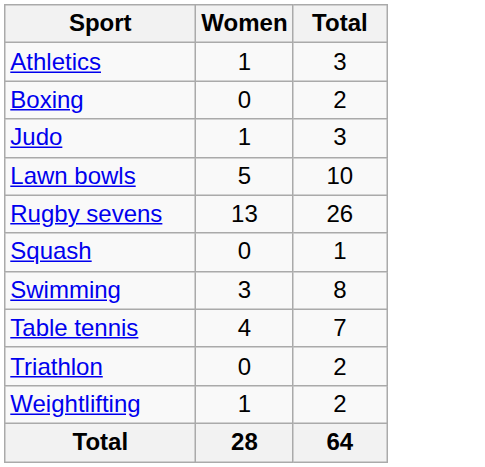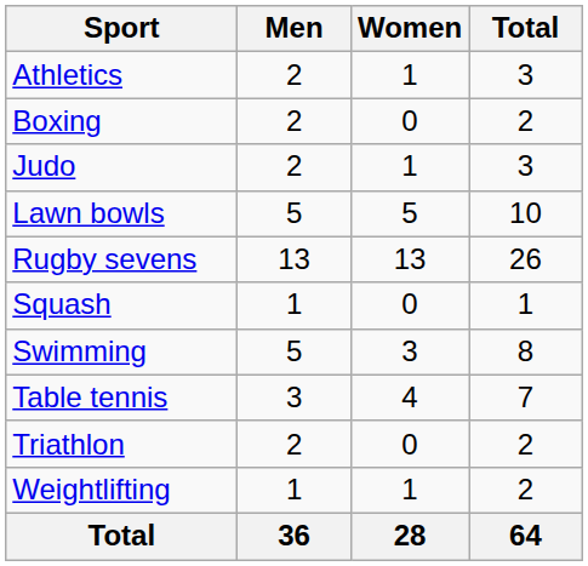+ column: Men | 2 | 2 | 2 | 5 | 13 | 1 | 5 | 3 | 2 | 1 | 36
